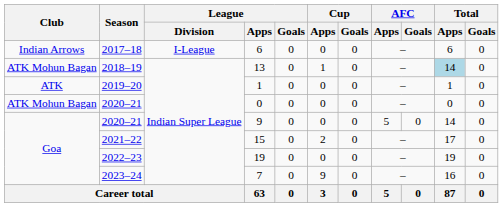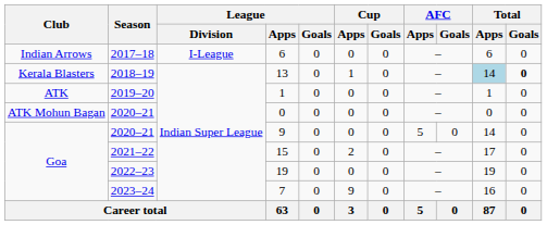13 | Club: ATK Mohun Bagan -> Kerala Blasters
13 | Total / Goals: normal -> bold
